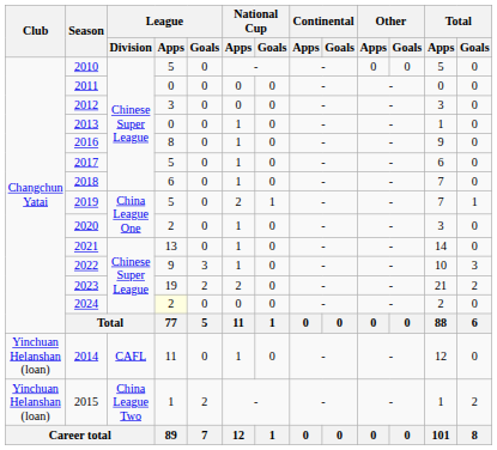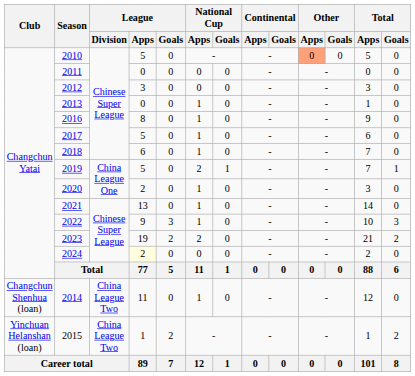2010 | Other / Apps: no background -> lightsalmon background
2014 | Club: Yinchuan Helanshan (loan) -> Changchun Shenhua (loan)
2014 | League / Division: CAFL -> China League Two
